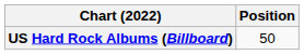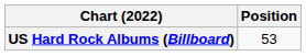US Hard Rock Albums (Billboard) | Position: 50 -> 53
